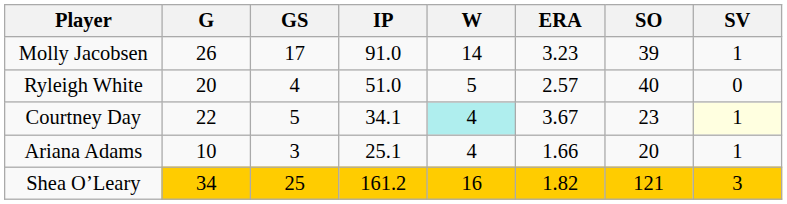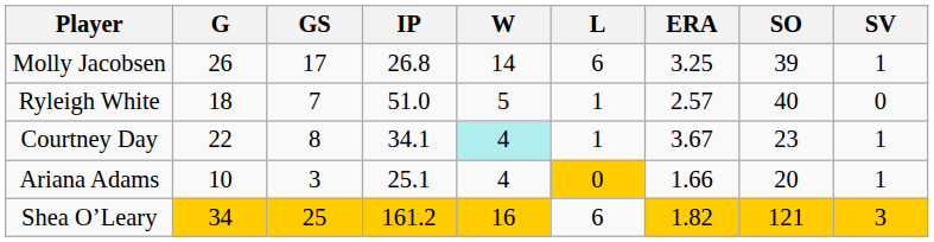+ column: L | 6 | 1 | 1 | 0 | 6
Molly Jacobsen | IP: 91.0 -> 26.8
Molly Jacobsen | ERA: 3.23 -> 3.25
Ryleigh White | G: 20 -> 18
Ryleigh White | GS: 4 -> 7
Courtney Day | GS: 5 -> 8
Courtney Day | SV: lightyellow background -> no background
